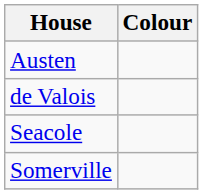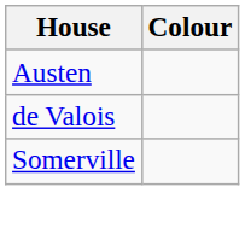- row: Seacole
